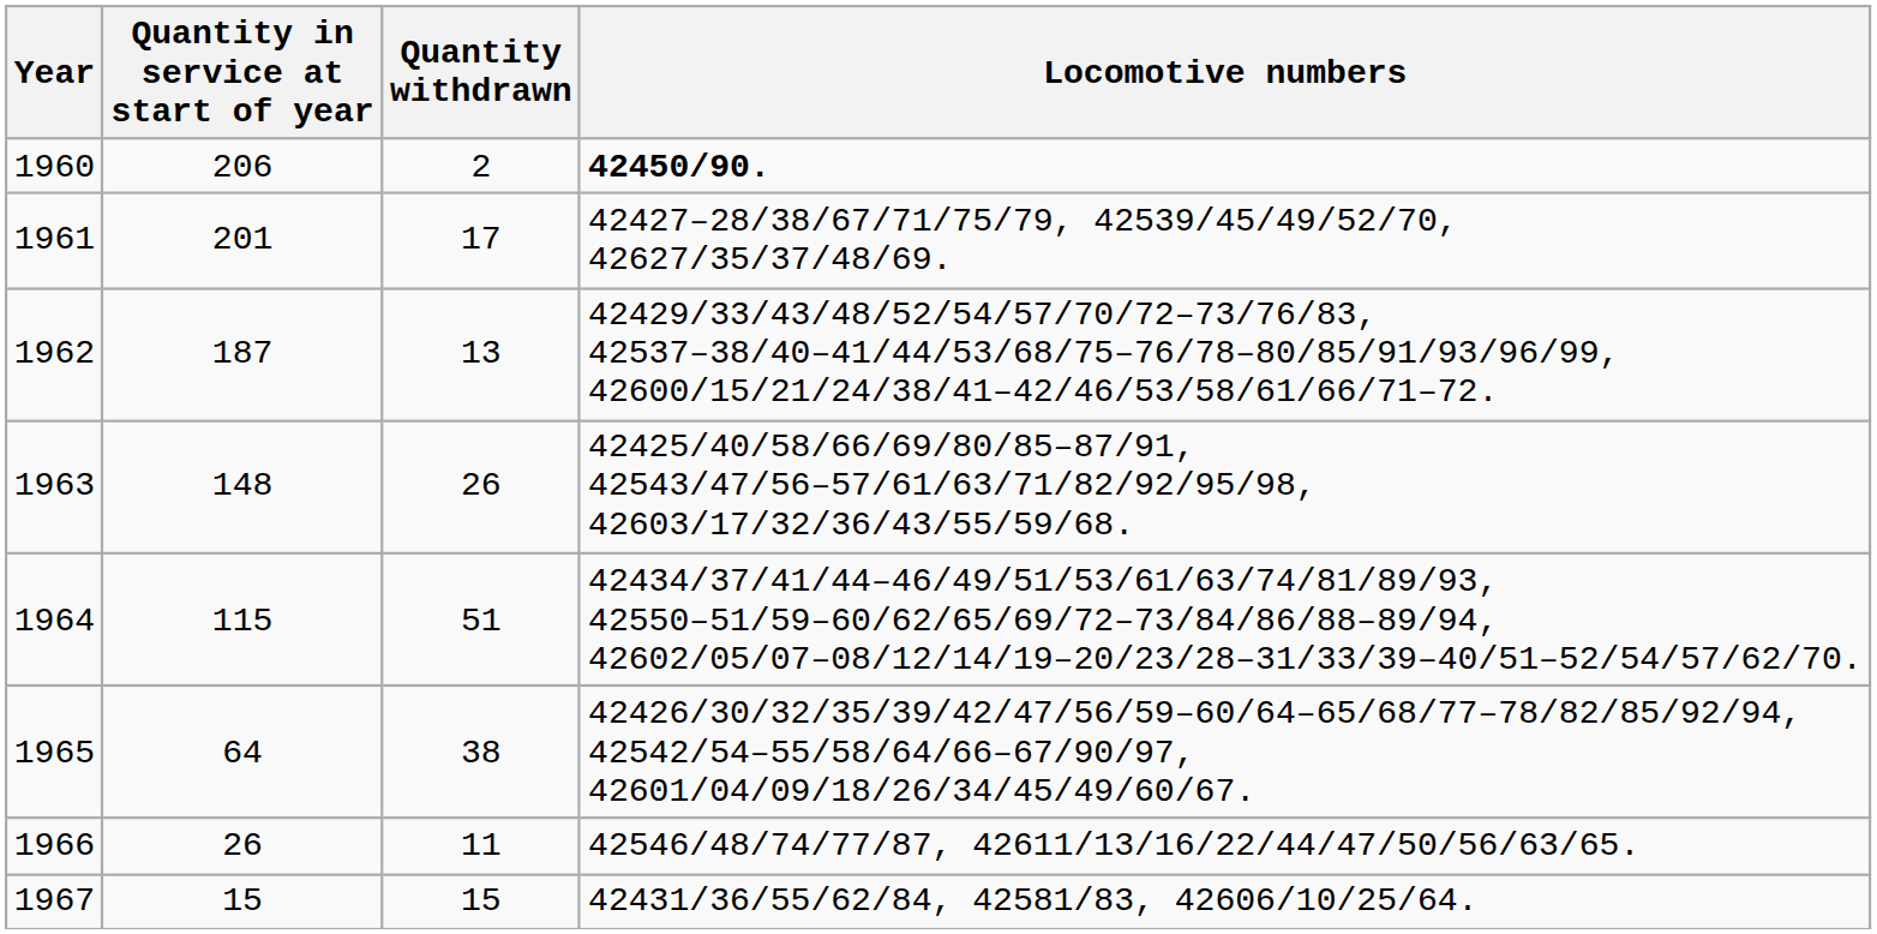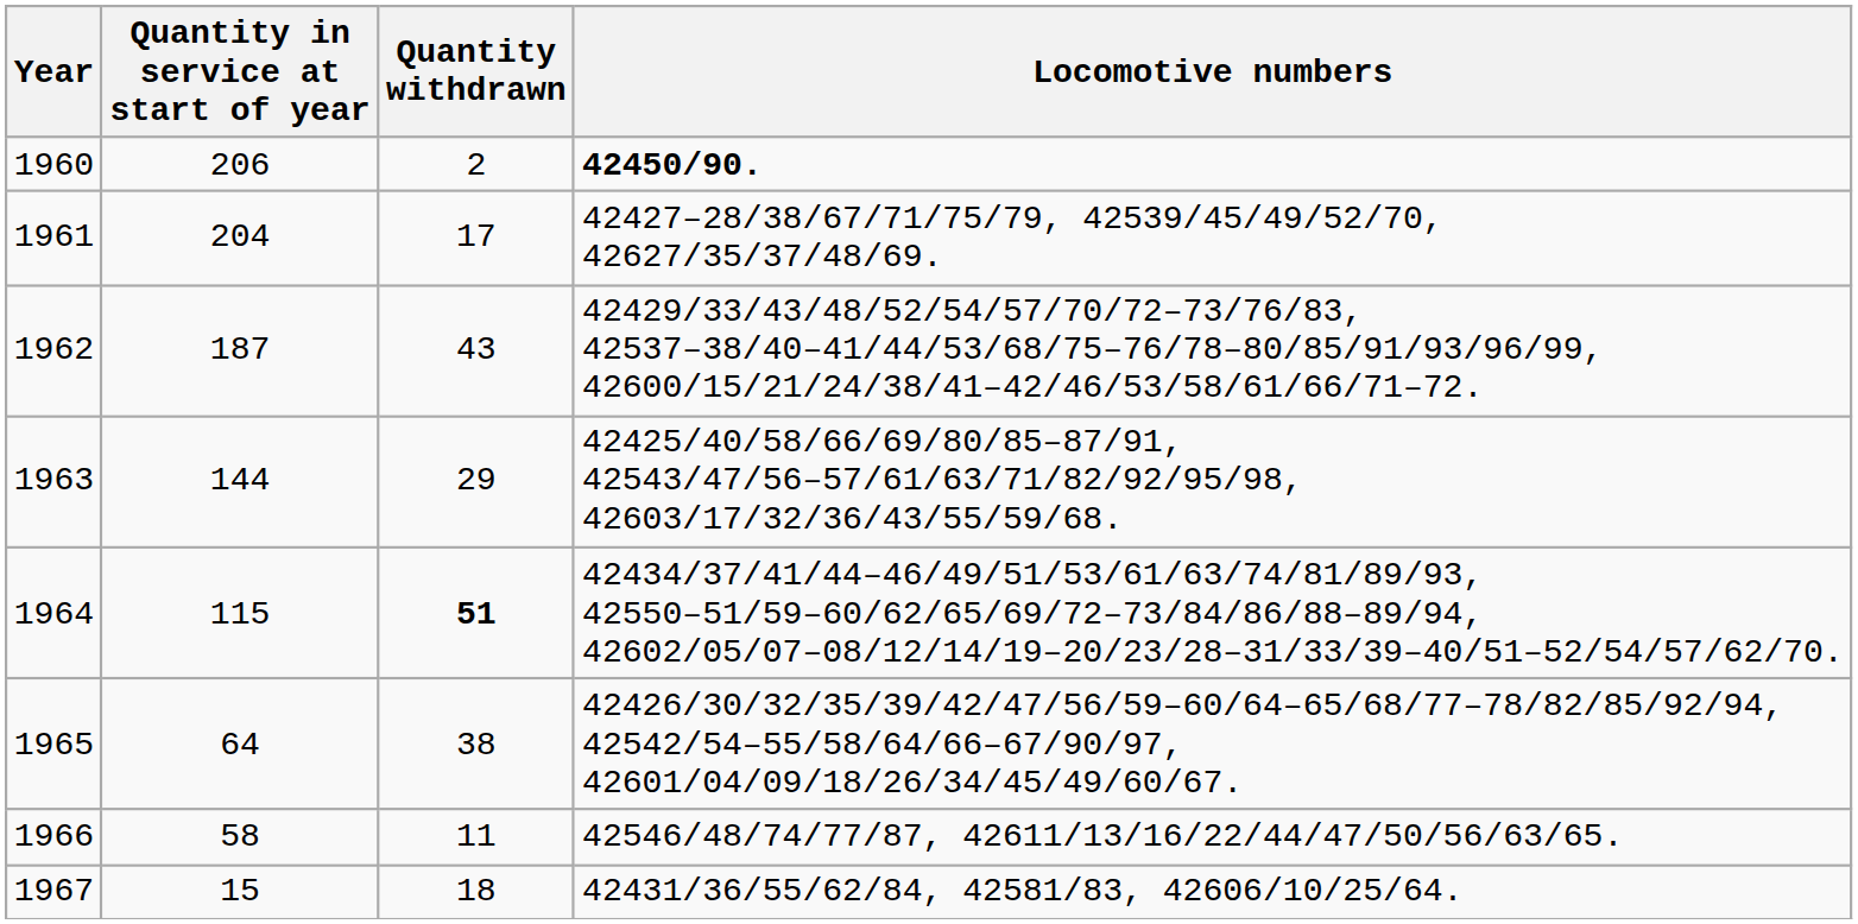1961 | Quantity in service at start of year: 201 -> 204
1962 | Quantity withdrawn: 13 -> 43
1963 | Quantity in service at start of year: 148 -> 144
1963 | Quantity withdrawn: 26 -> 29
1964 | Quantity withdrawn: normal -> bold
1966 | Quantity in service at start of year: 26 -> 58
1967 | Quantity withdrawn: 15 -> 18
